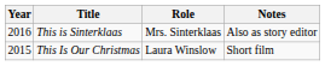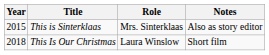This is Sinterklaas | Year: 2016 -> 2015
This Is Our Christmas | Year: 2015 -> 2018
